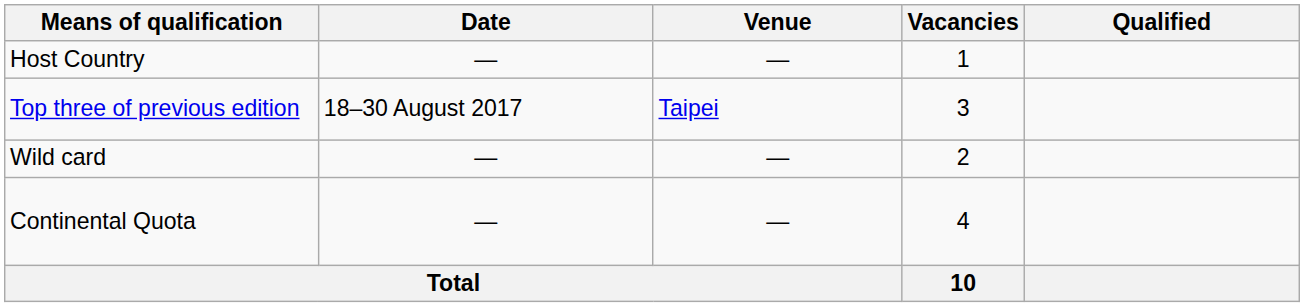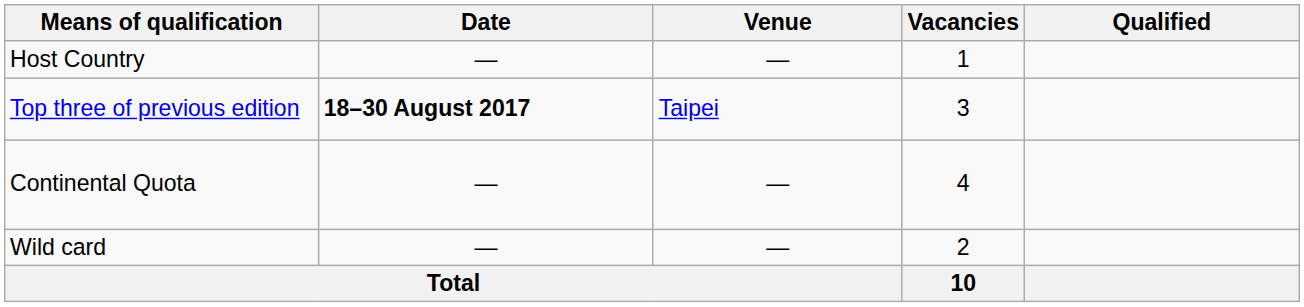Top three of previous edition | Date: normal -> bold
rows swapped: Continental Quota <-> Wild card
